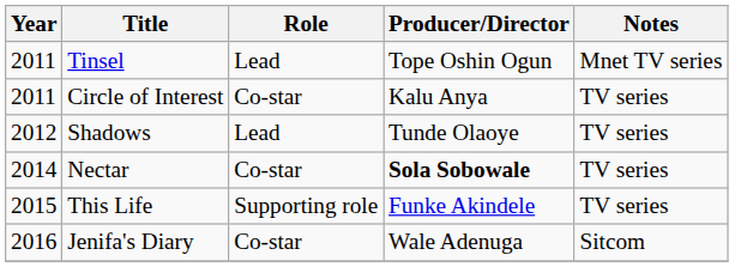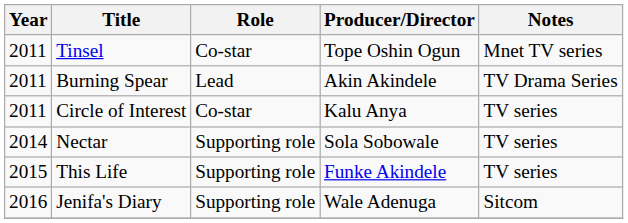Tinsel | Role: Lead -> Co-star
+ row: 2011 | Burning Spear | Lead | Akin Akindele | TV Drama Series
- row: 2012 | Shadows | Lead | Tunde Olaoye | TV series
Nectar | Role: Co-star -> Supporting role
Nectar | Producer/Director: bold -> normal
Jenifa's Diary | Role: Co-star -> Supporting role
